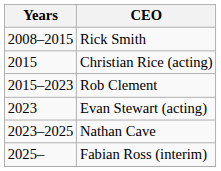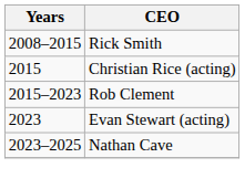- row: 2025– | Fabian Ross (interim)
